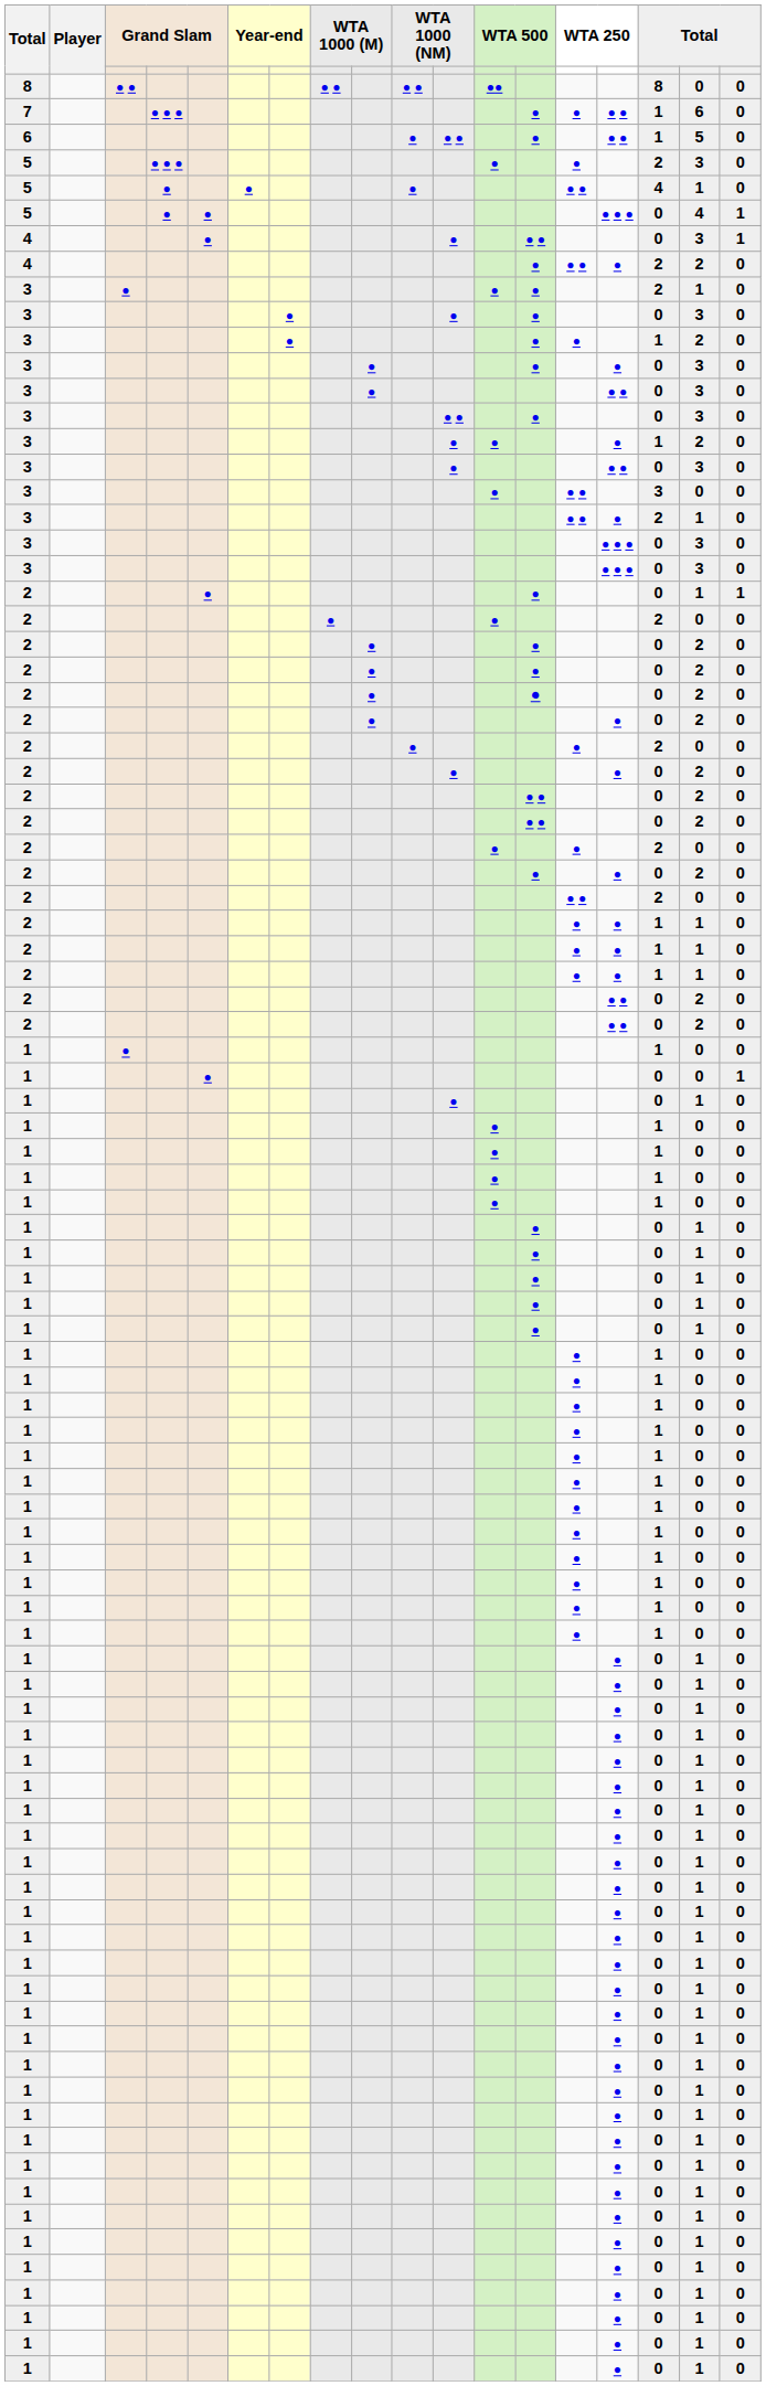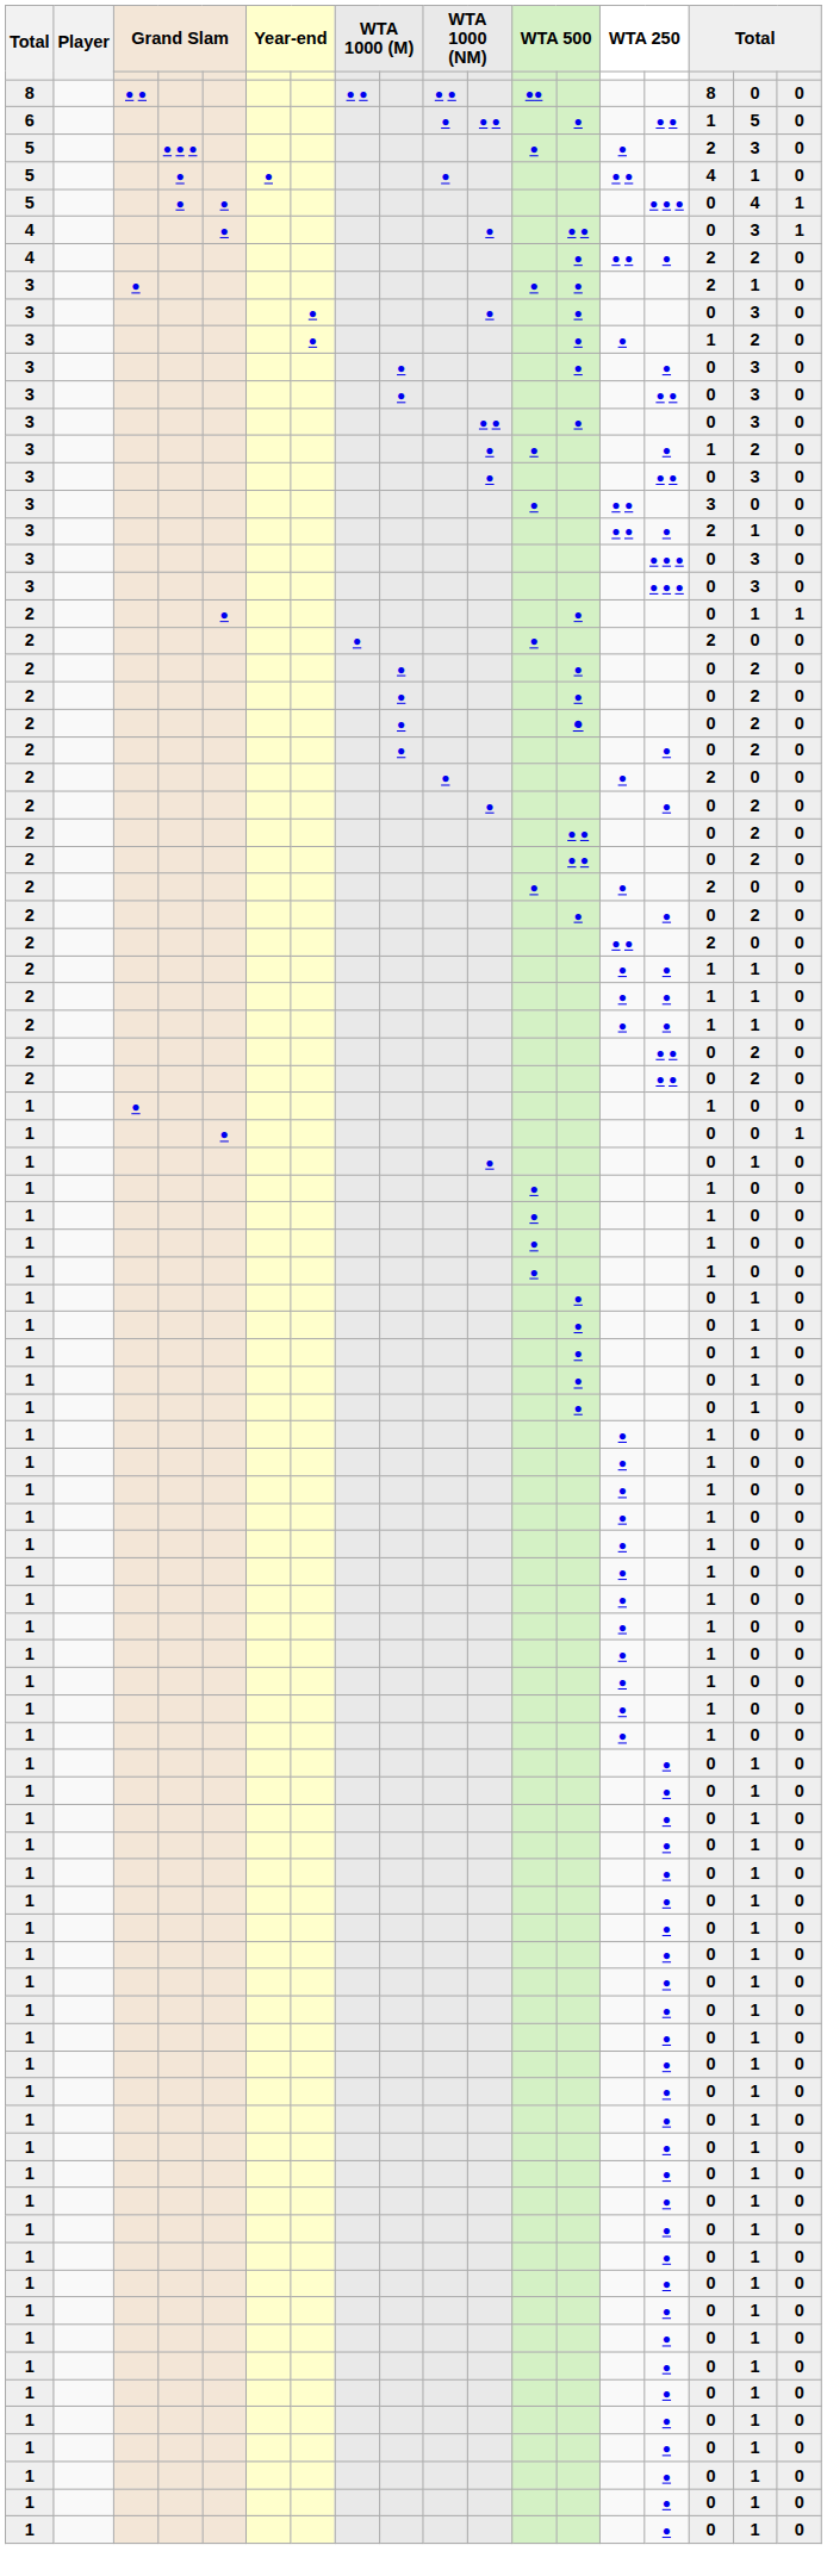- row: 7 | ● ● ● | ● | ● | ● ● | 1 | 6 | 0
